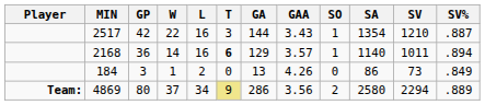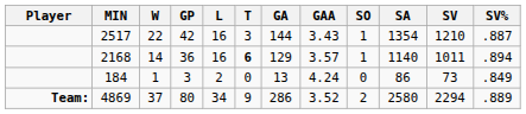columns swapped: GP <-> W
184 | GAA: 4.26 -> 4.24
4869 | T: khaki background -> no background
4869 | GAA: 3.56 -> 3.52
